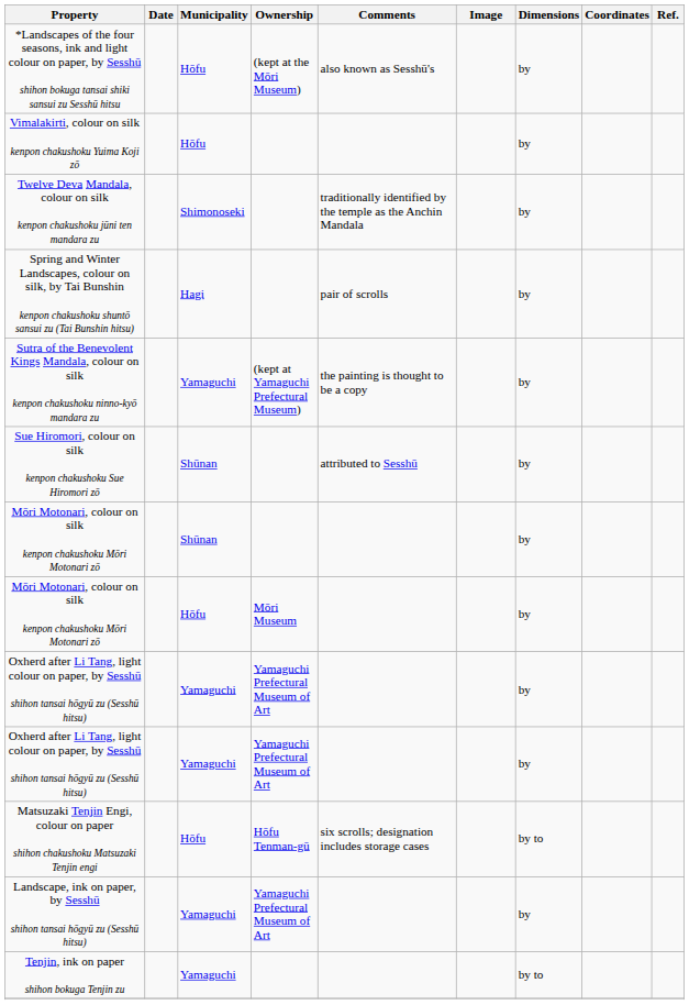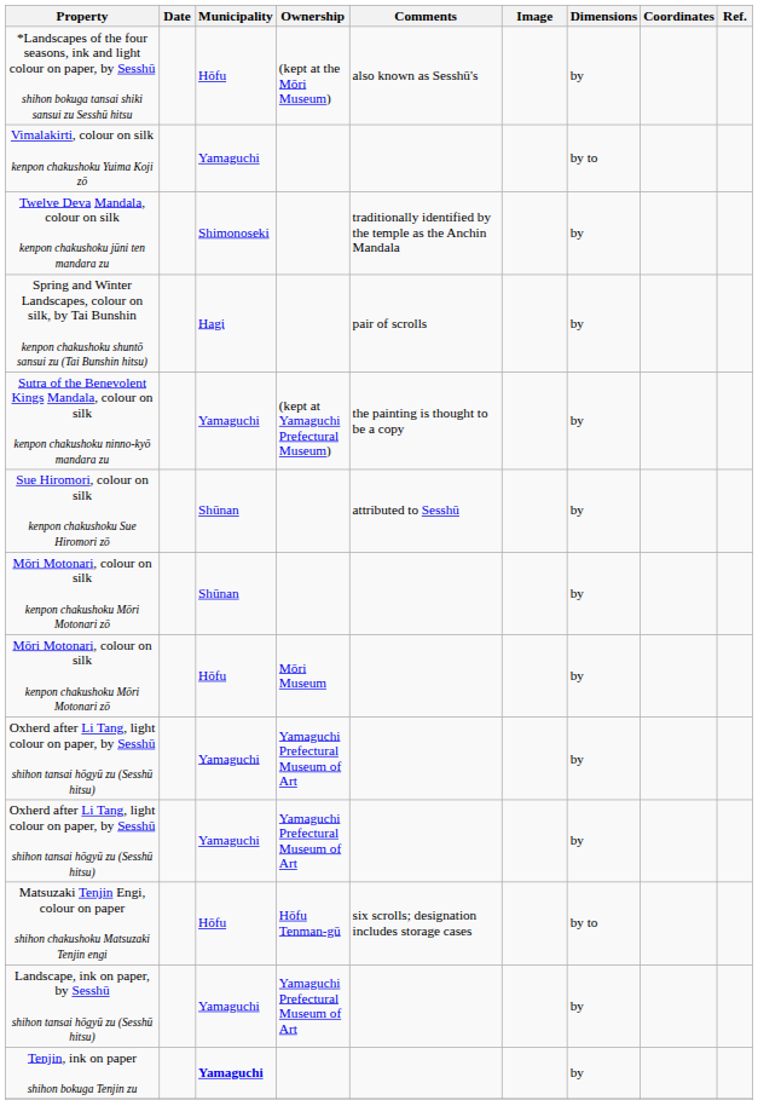Vimalakirti, colour on silk kenpon chakushoku Yuima Koji zō | Municipality: Hōfu -> Yamaguchi
Vimalakirti, colour on silk kenpon chakushoku Yuima Koji zō | Dimensions: by -> by to
Tenjin, ink on paper shihon bokuga Tenjin zu | Municipality: normal -> bold
Tenjin, ink on paper shihon bokuga Tenjin zu | Dimensions: by to -> by
